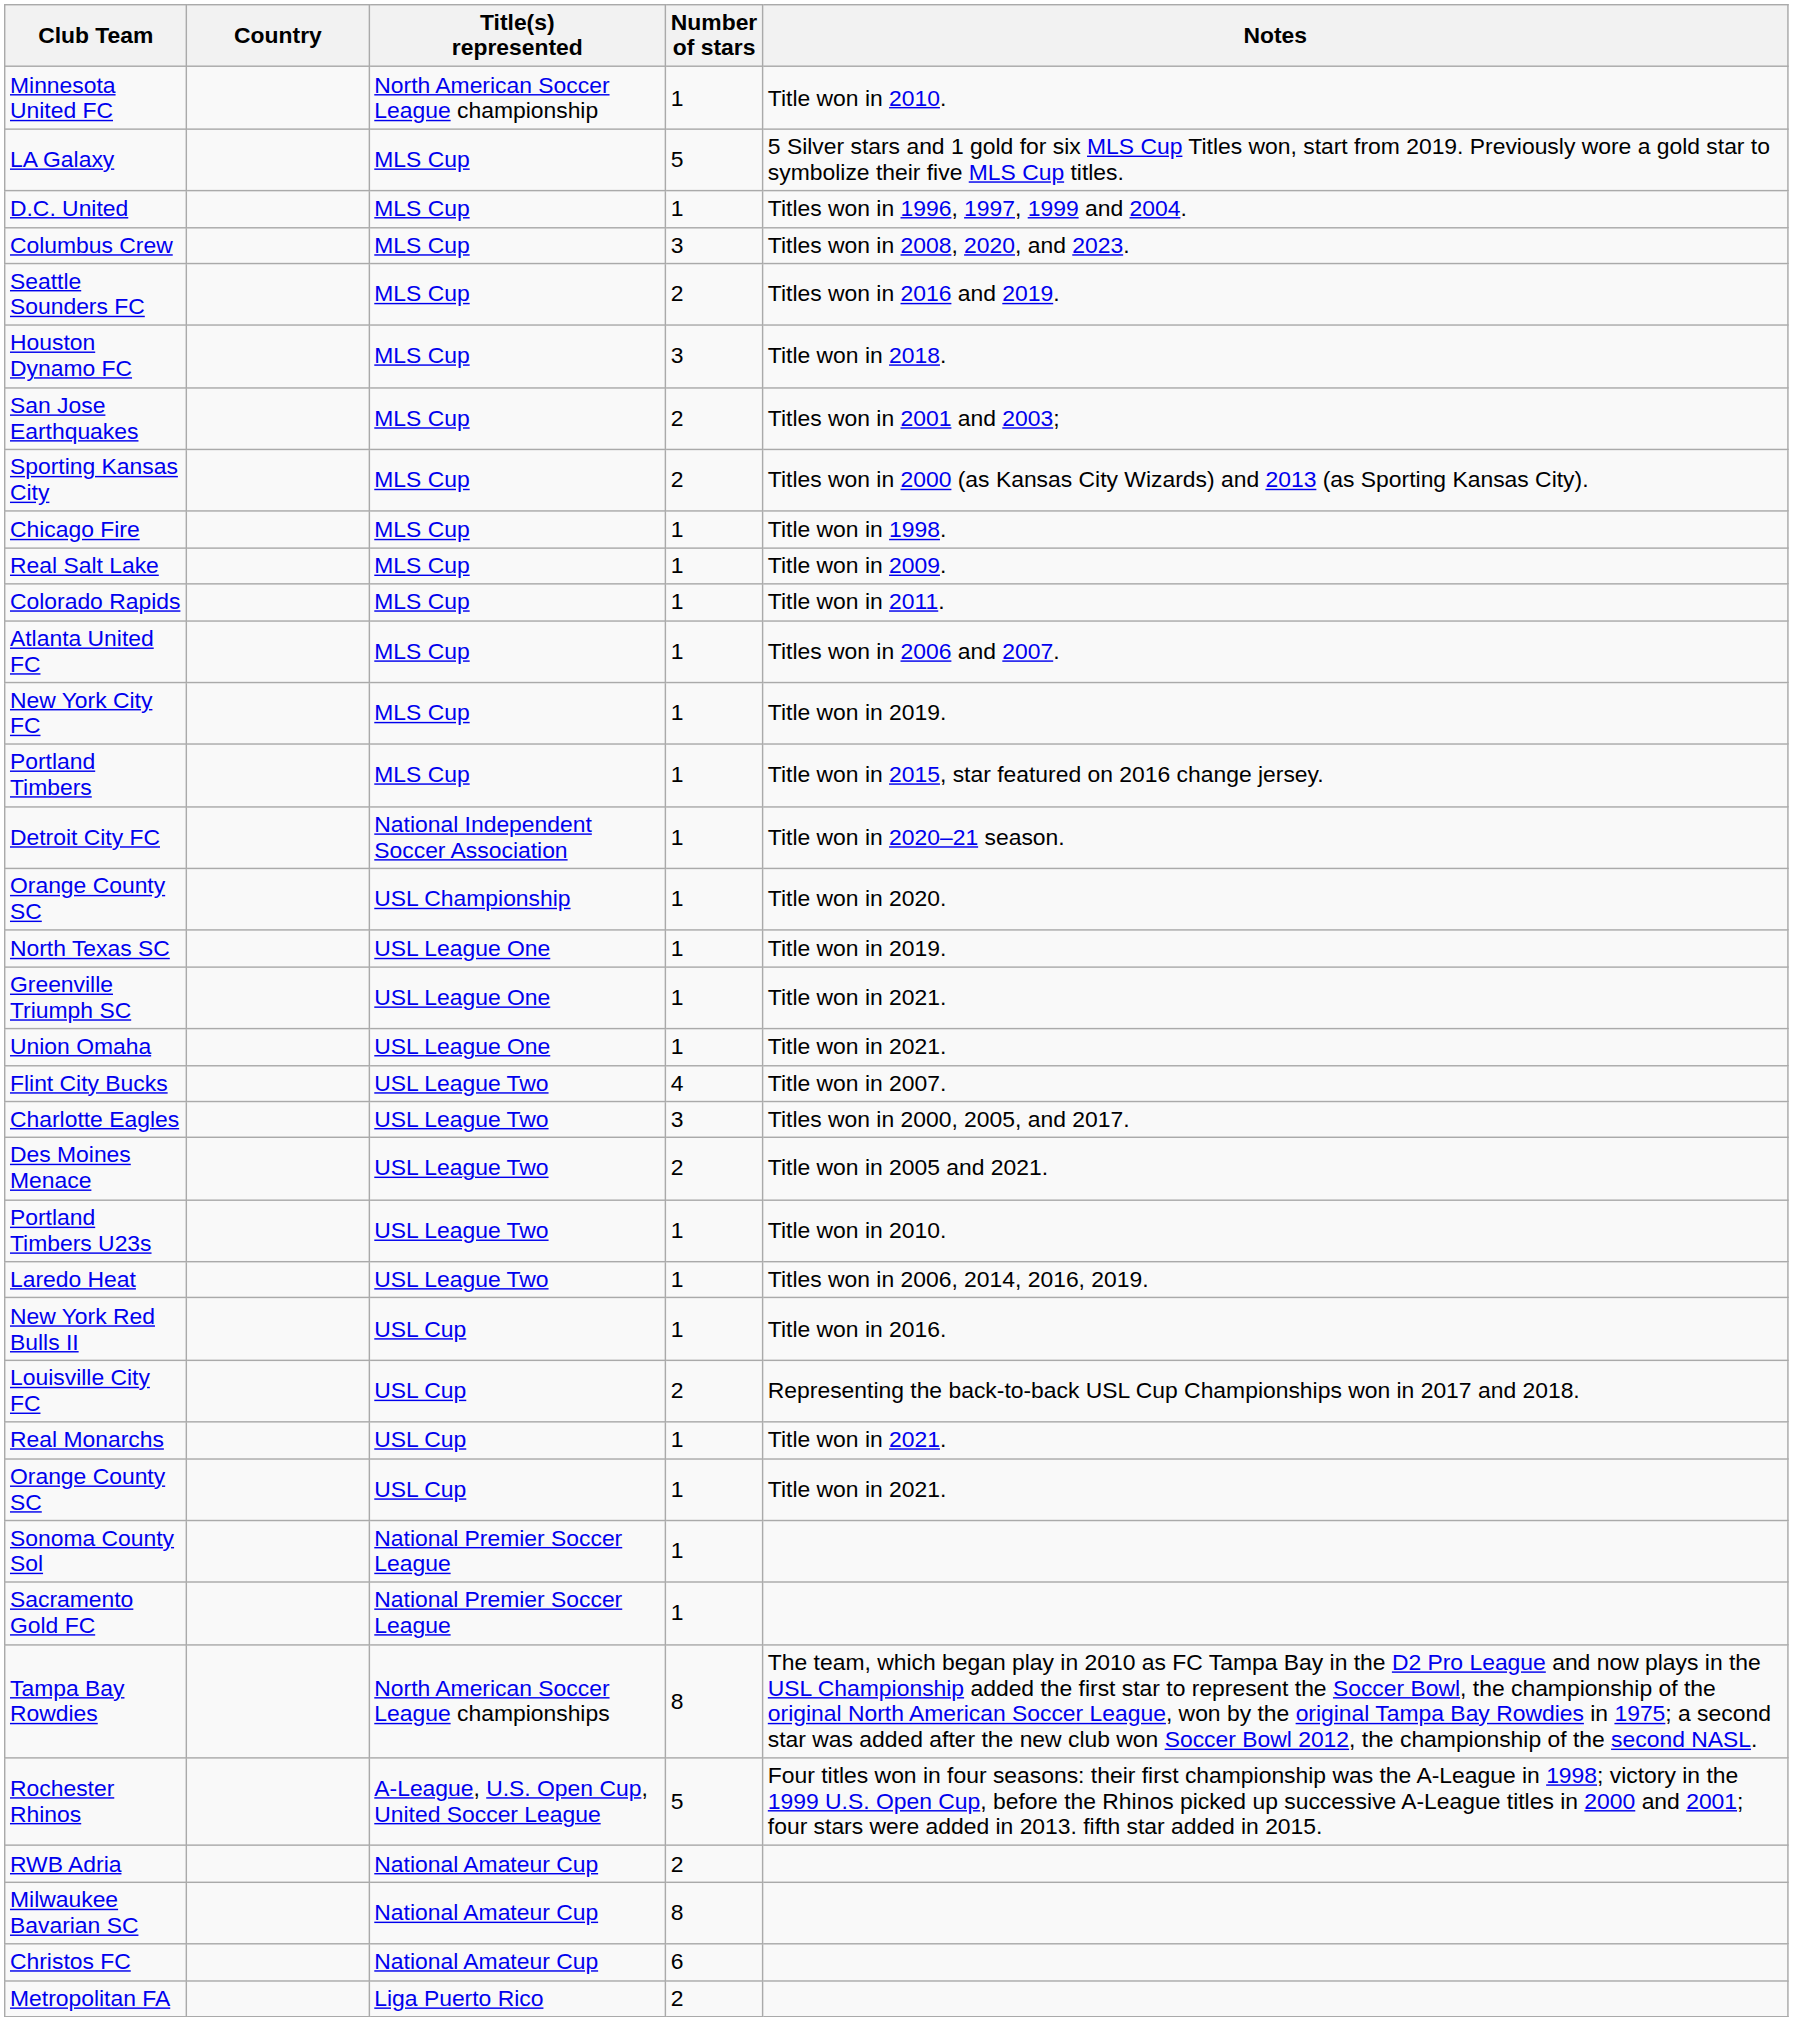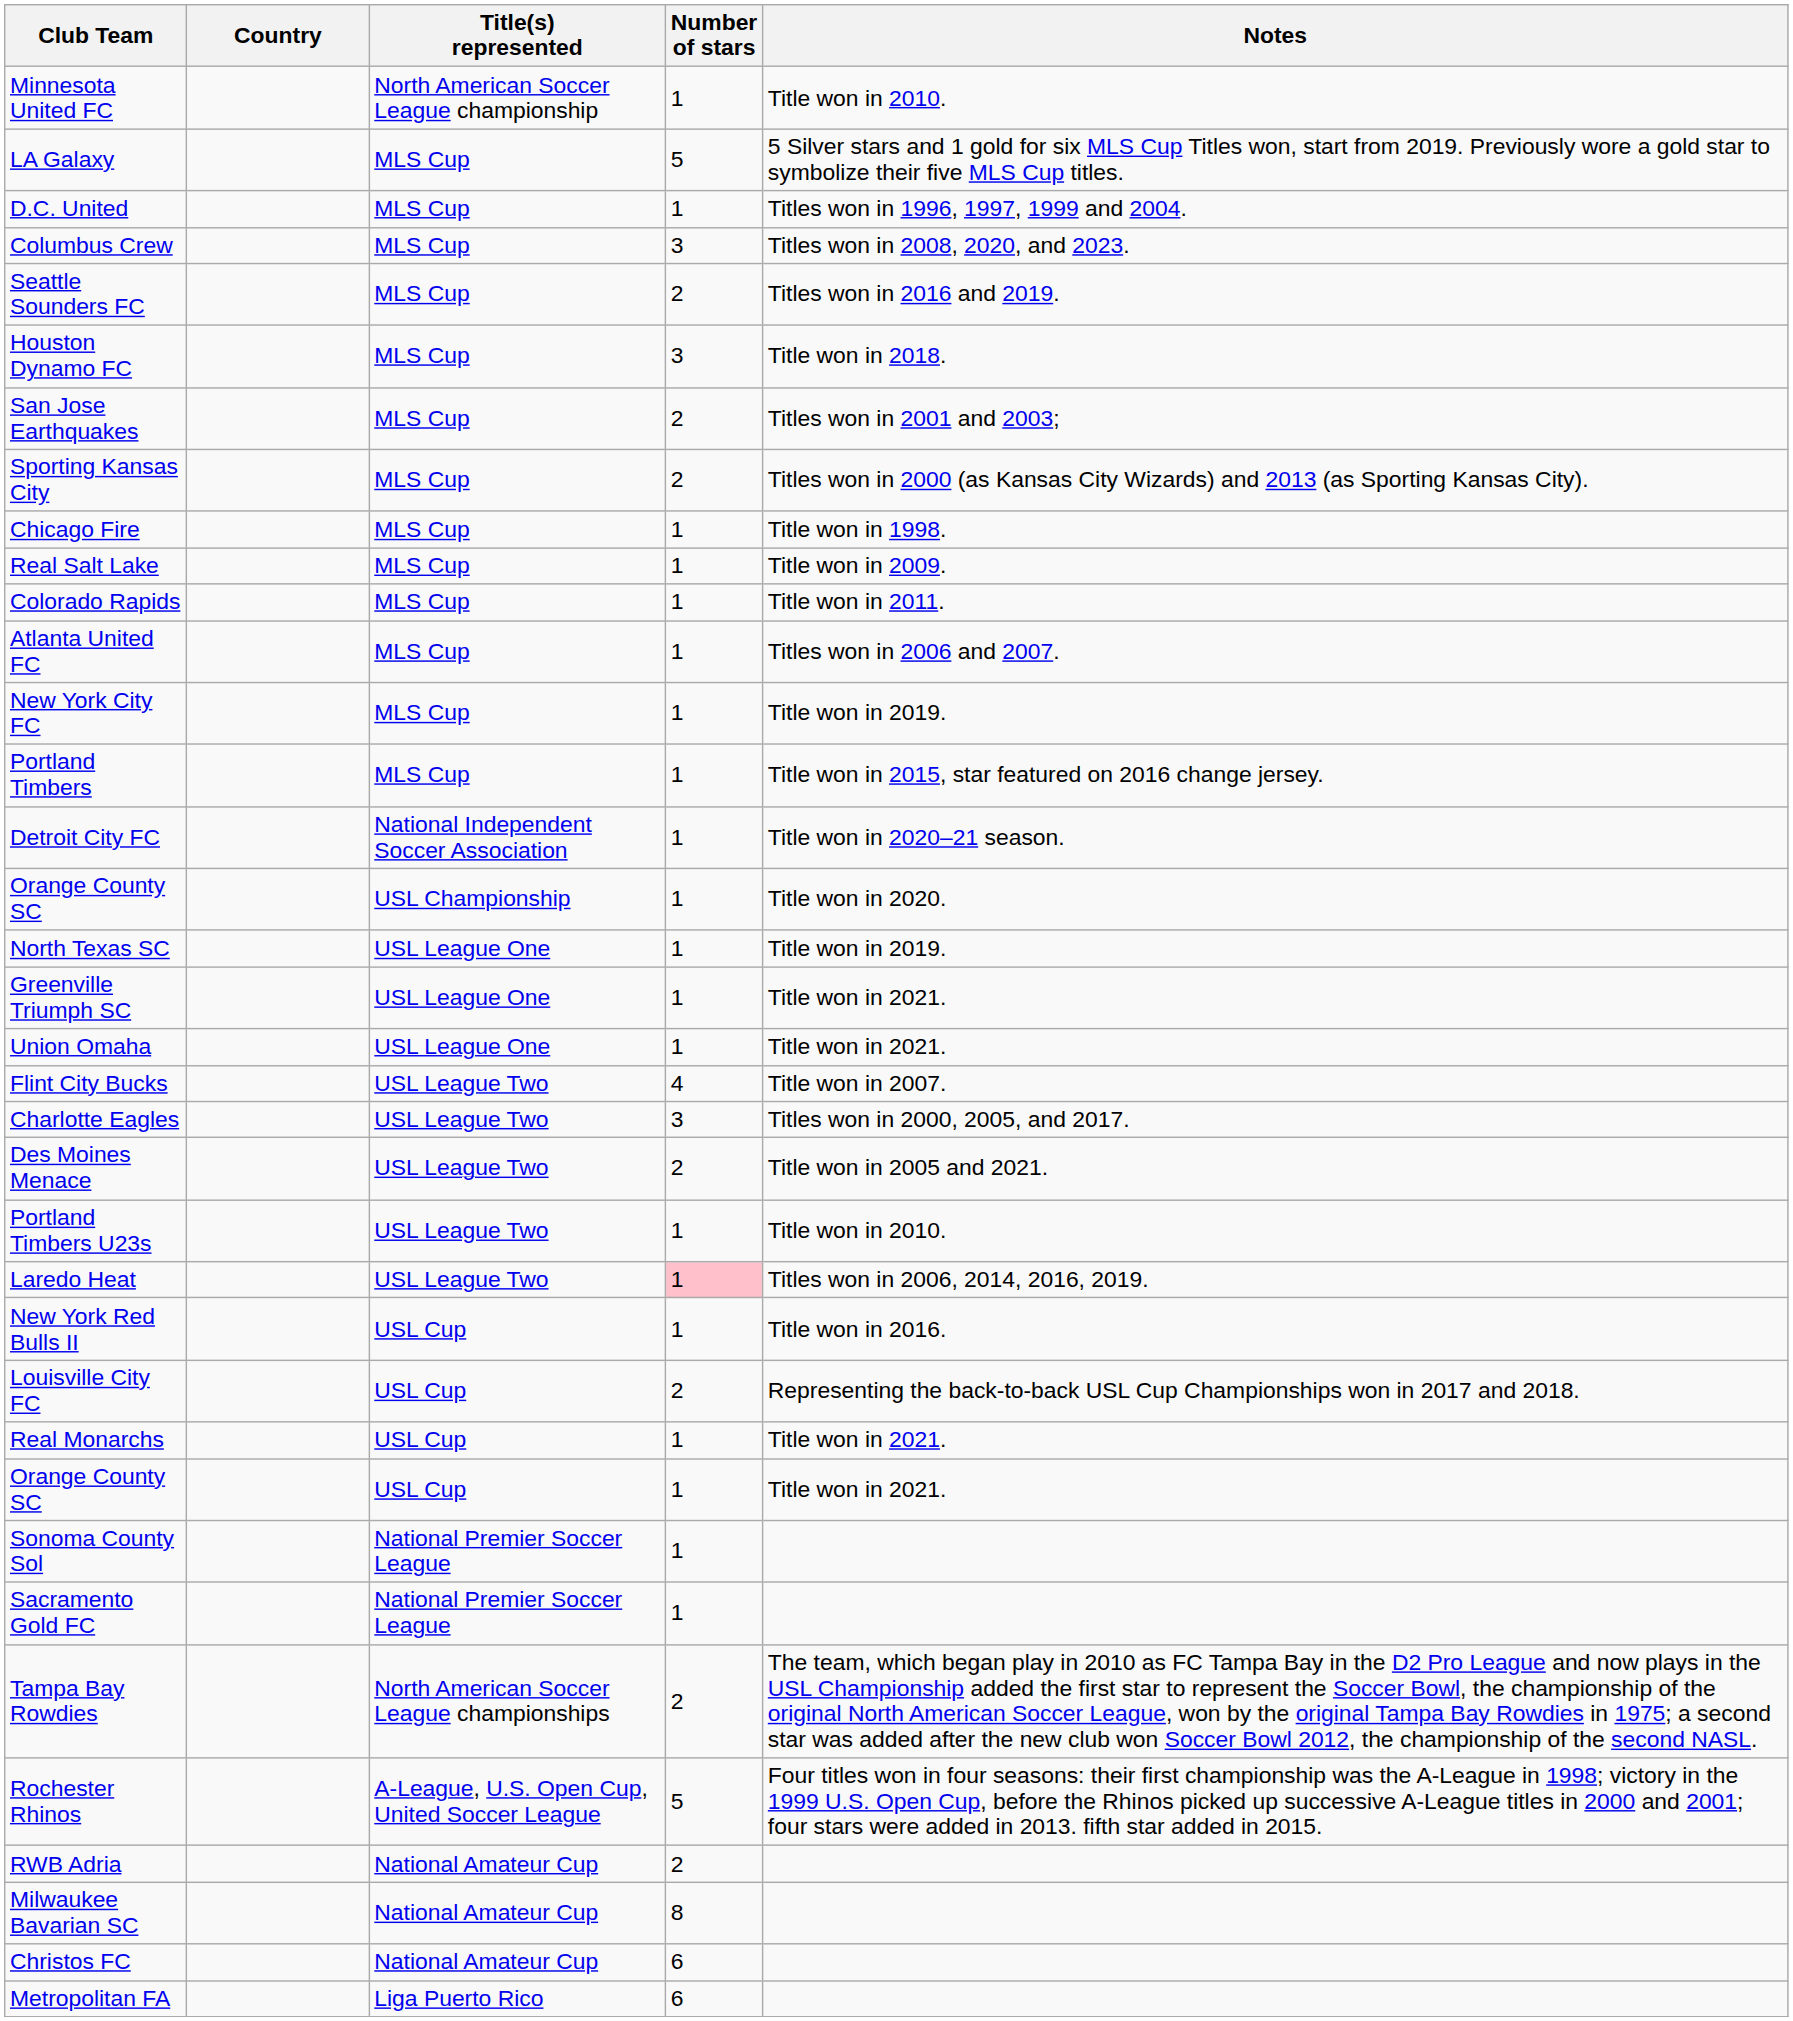Laredo Heat | Number of stars: no background -> pink background
Tampa Bay Rowdies | Number of stars: 8 -> 2
Metropolitan FA | Number of stars: 2 -> 6
